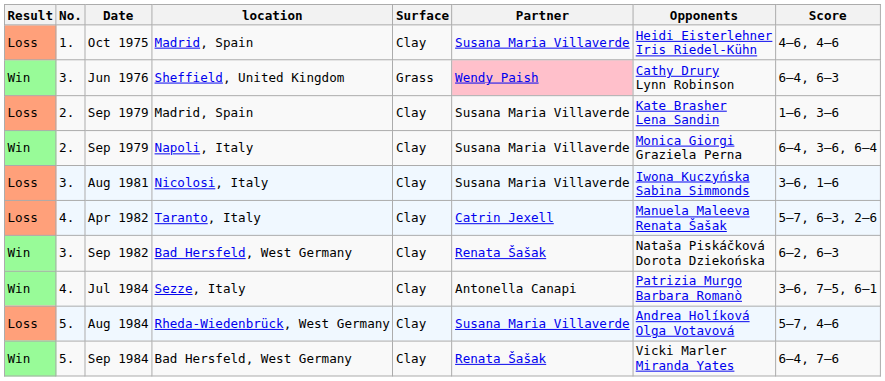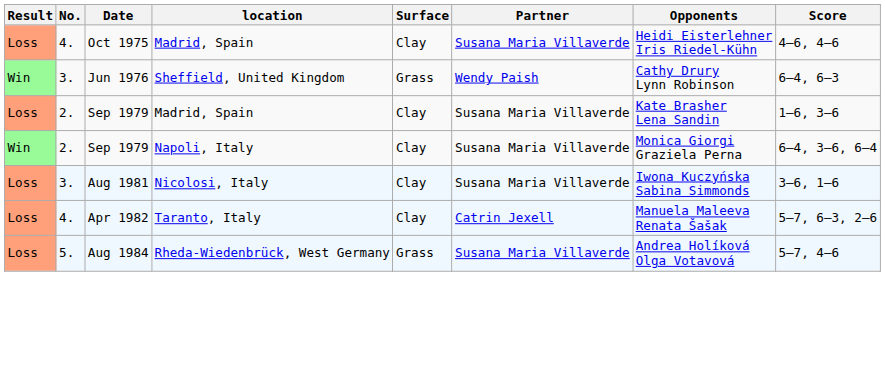Oct 1975 | No.: 1. -> 4.
Jun 1976 | Partner: pink background -> no background
- row: Win | 3. | Sep 1982 | Bad Hersfeld, West Germany | Clay | Renata Šašak | Nataša Piskáčková Dorota Dziekońska | 6–2, 6–3
- row: Win | 4. | Jul 1984 | Sezze, Italy | Clay | Antonella Canapi | Patrizia Murgo Barbara Romanò | 3–6, 7–5, 6–1
Aug 1984 | Surface: Clay -> Grass
- row: Win | 5. | Sep 1984 | Bad Hersfeld, West Germany | Clay | Renata Šašak | Vicki Marler Miranda Yates | 6–4, 7–6
